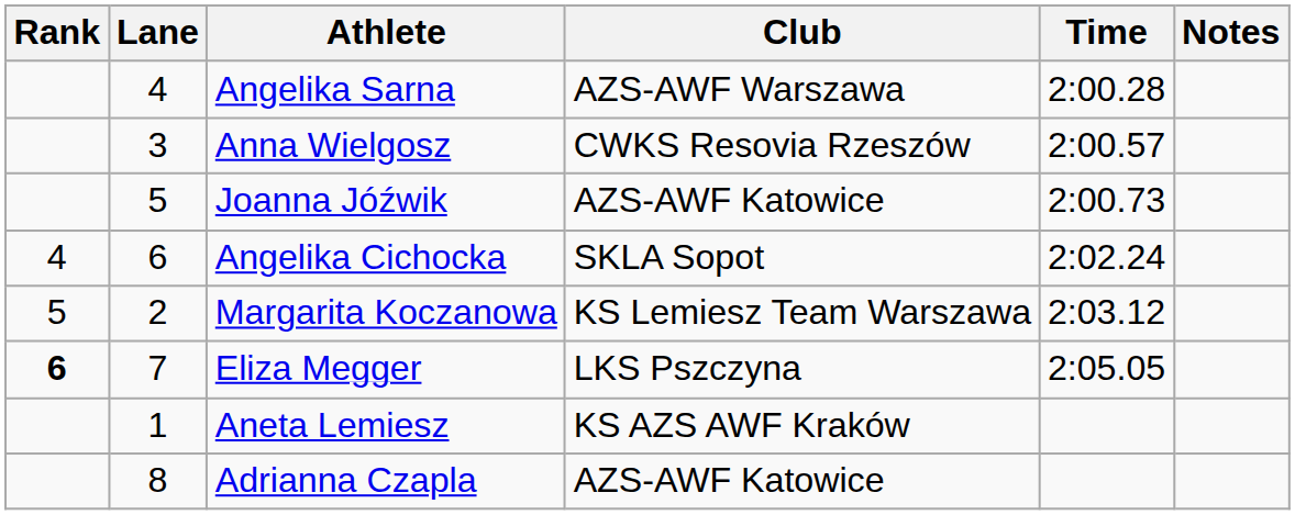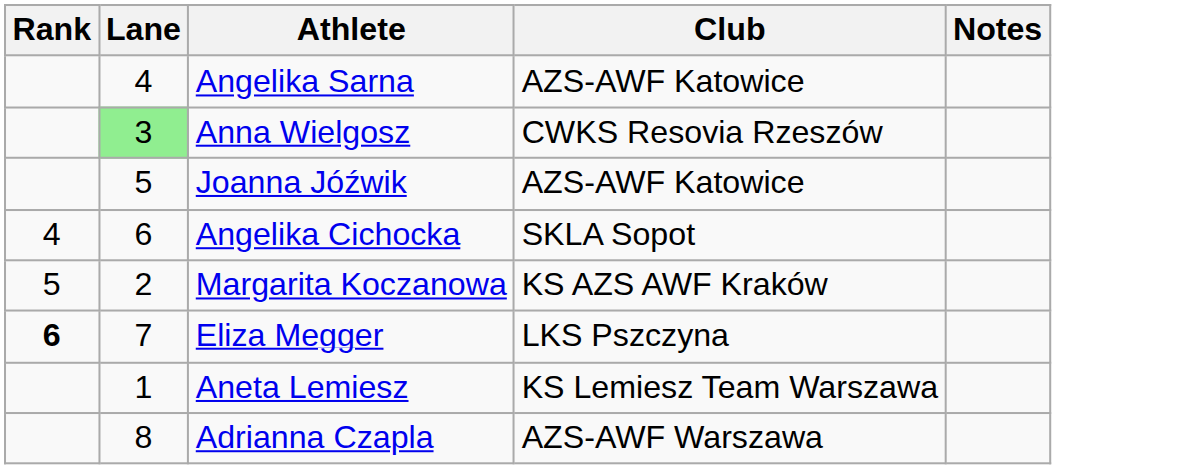- column: Time | 2:00.28 | 2:00.57 | 2:00.73 | 2:02.24 | 2:03.12 | 2:05.05
Angelika Sarna | Club: AZS-AWF Warszawa -> AZS-AWF Katowice
Anna Wielgosz | Lane: no background -> lightgreen background
Margarita Koczanowa | Club: KS Lemiesz Team Warszawa -> KS AZS AWF Kraków
Aneta Lemiesz | Club: KS AZS AWF Kraków -> KS Lemiesz Team Warszawa
Adrianna Czapla | Club: AZS-AWF Katowice -> AZS-AWF Warszawa
